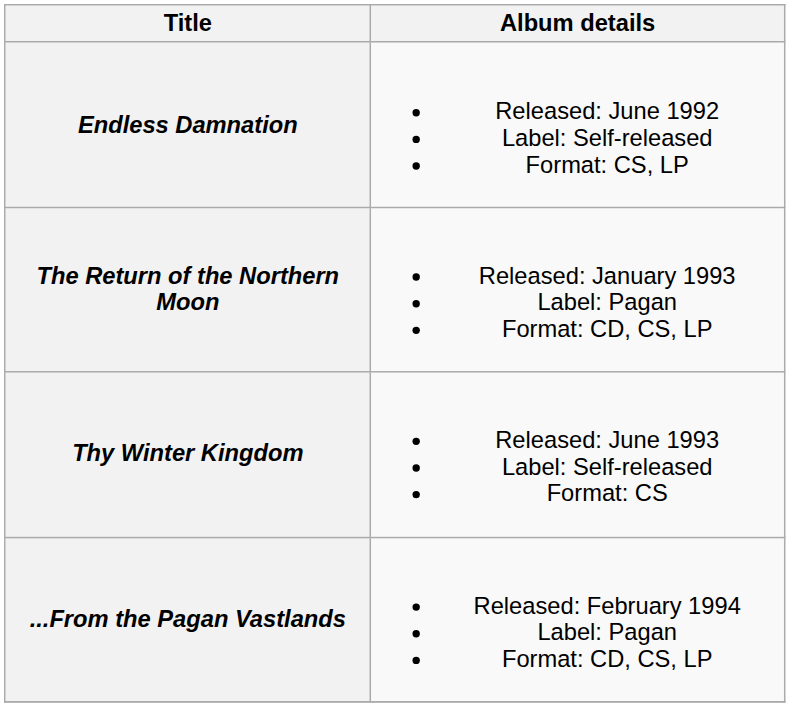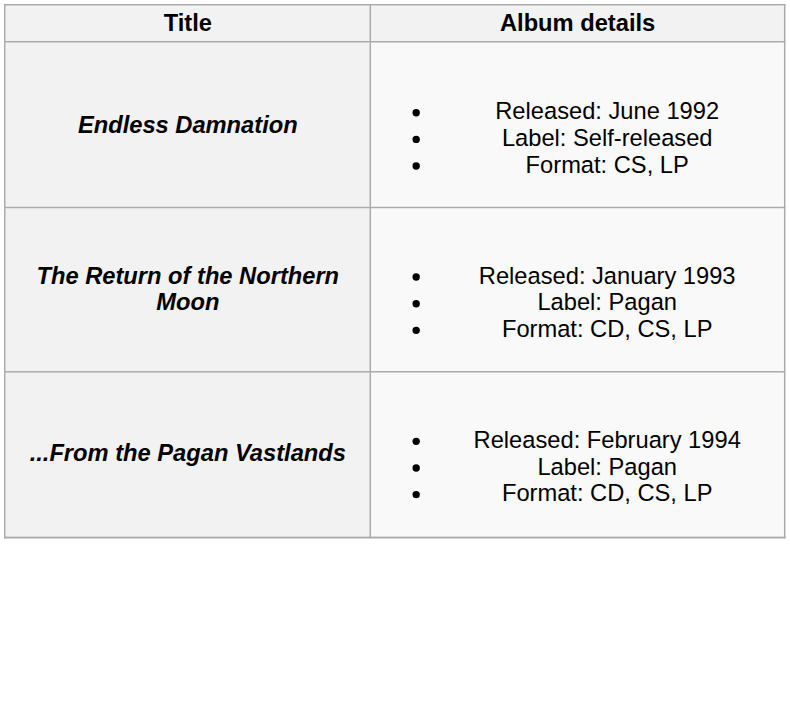- row: Thy Winter Kingdom | Released: June 1993 Label: Self-released Format: CS
